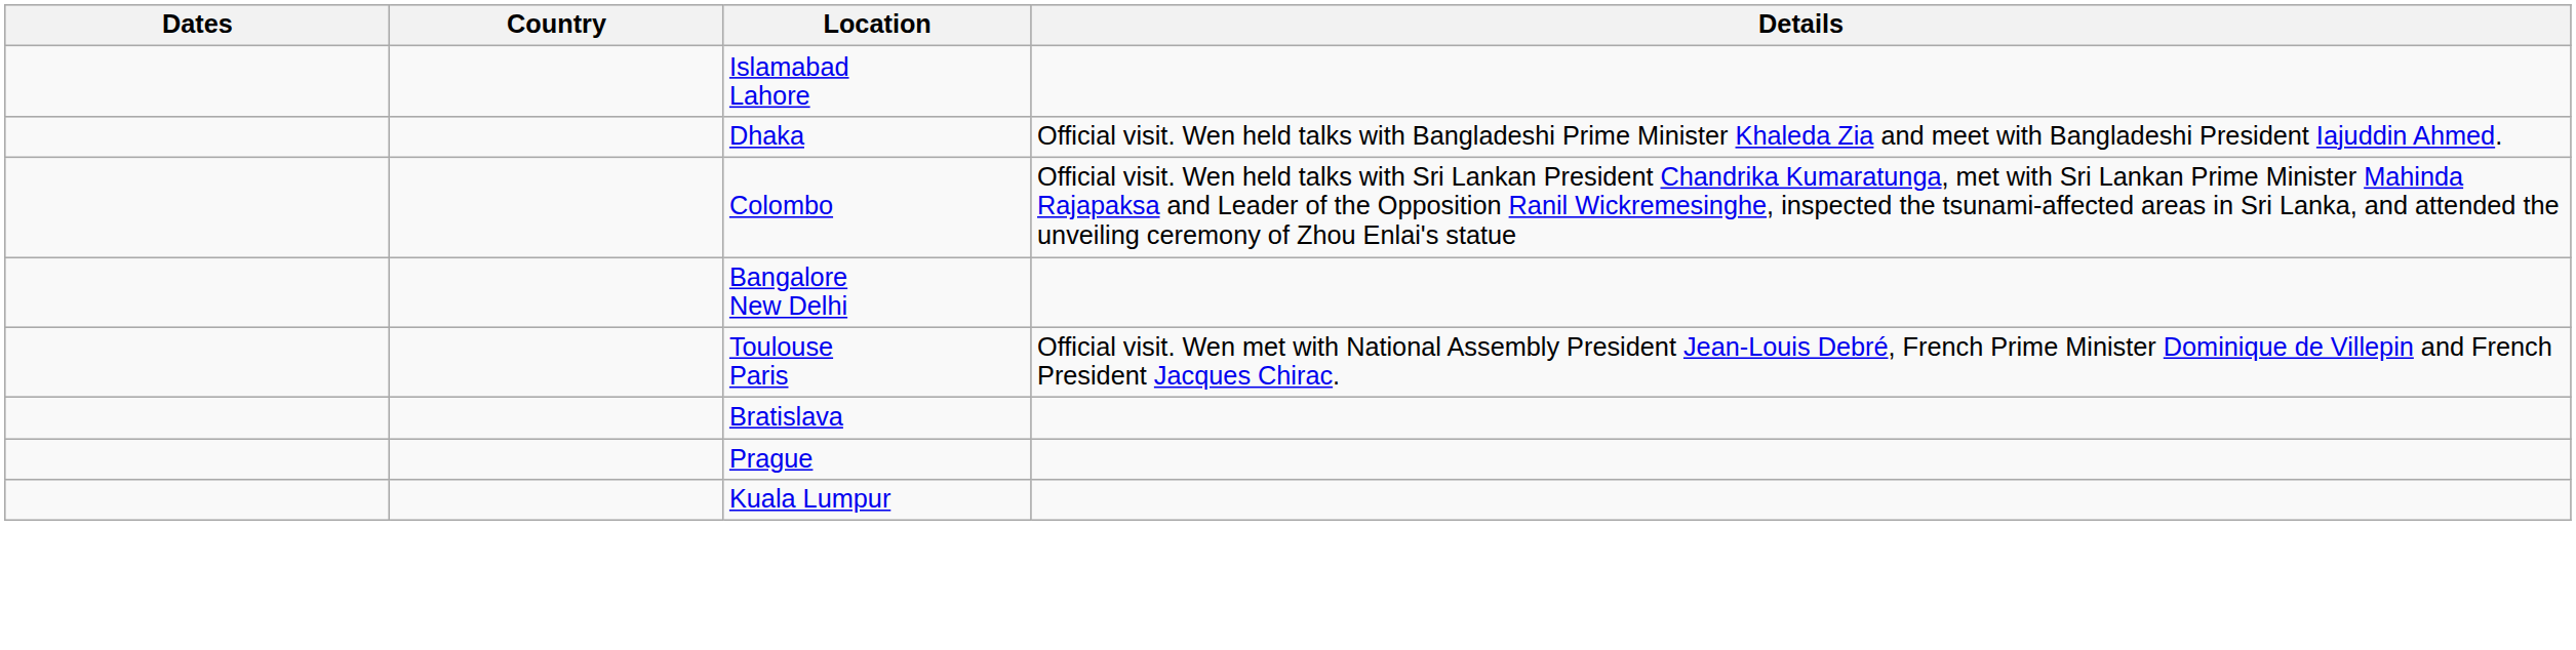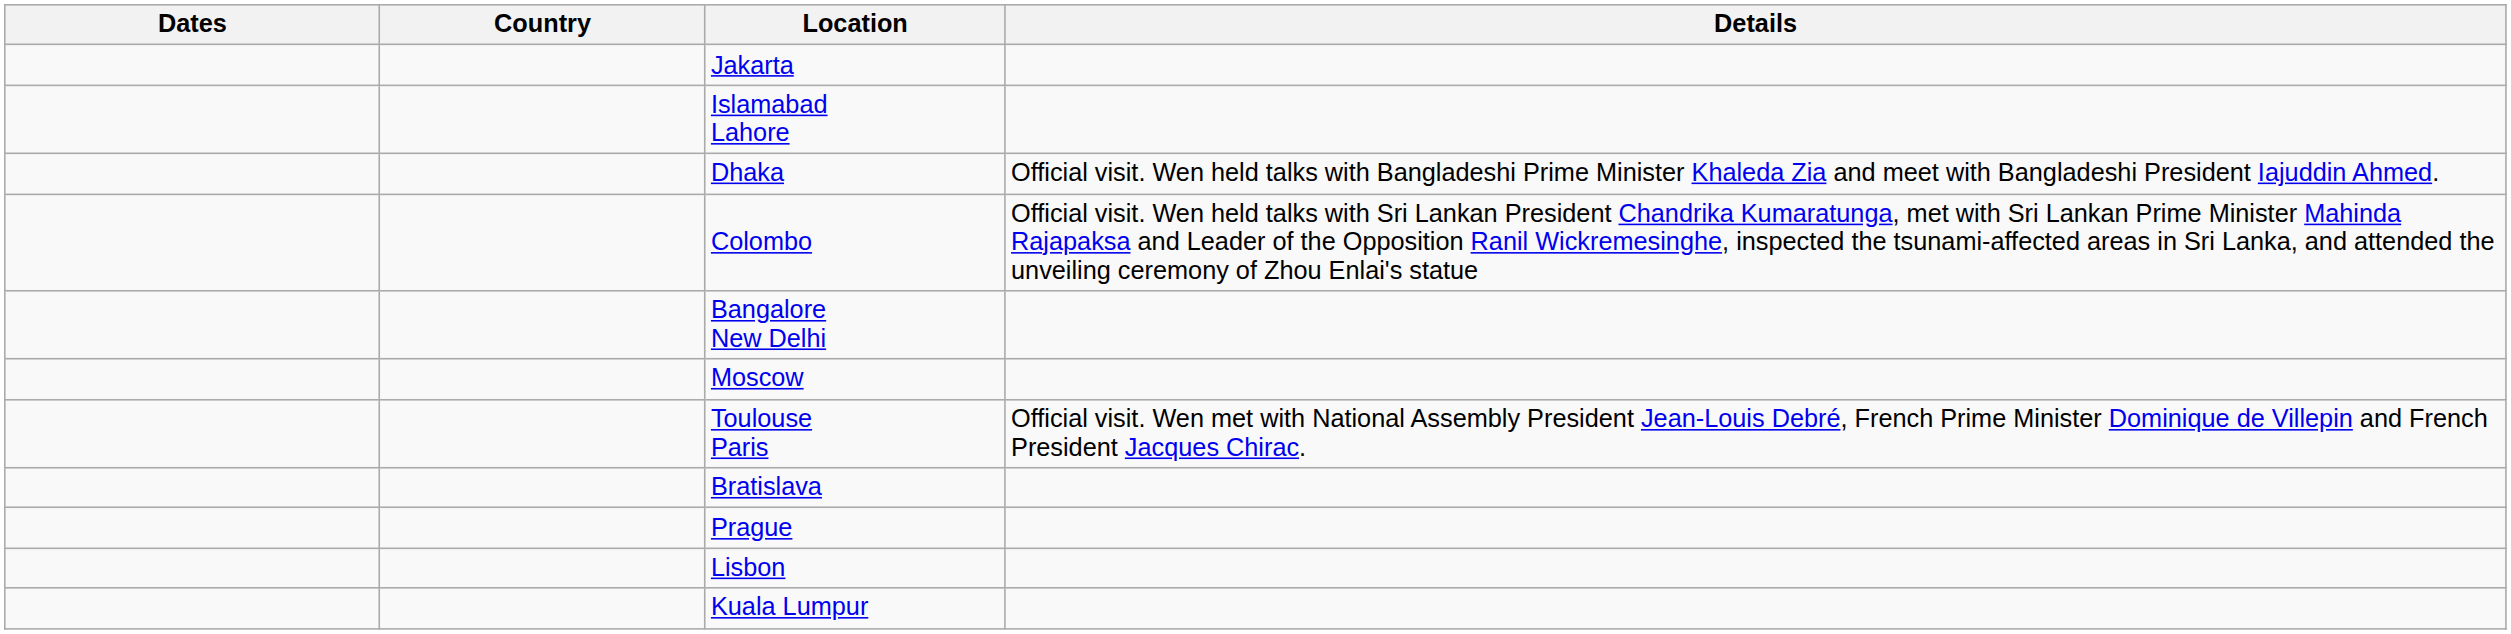+ row: Jakarta
+ row: Moscow
+ row: Lisbon
